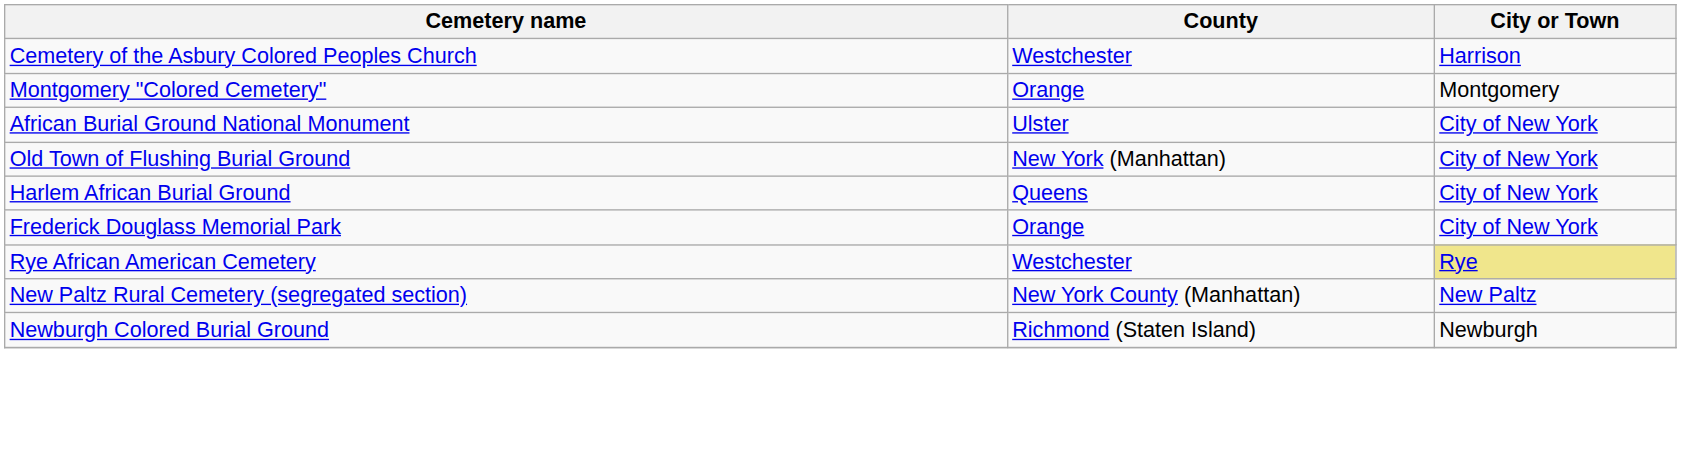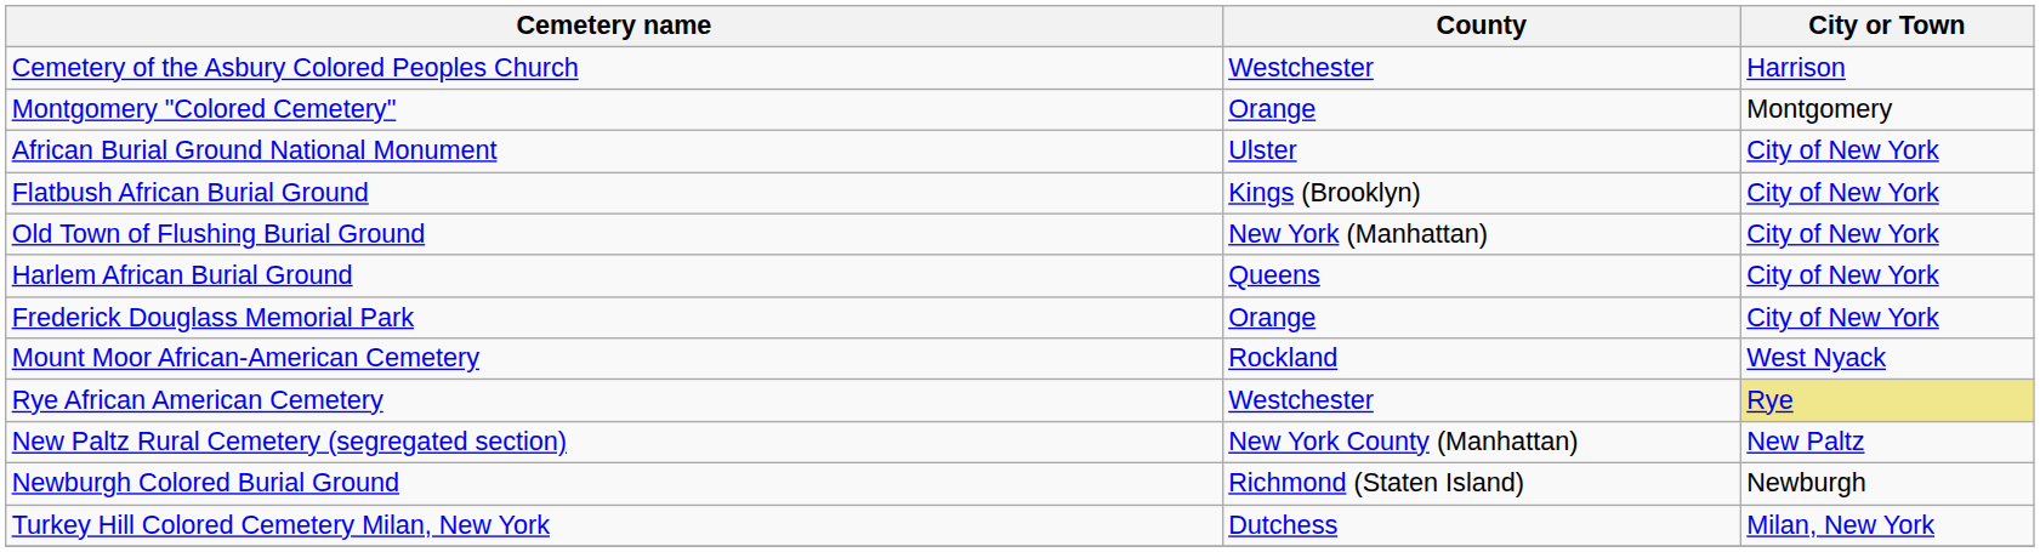+ row: Flatbush African Burial Ground | Kings (Brooklyn) | City of New York
+ row: Mount Moor African-American Cemetery | Rockland | West Nyack
+ row: Turkey Hill Colored Cemetery Milan, New York | Dutchess | Milan, New York
